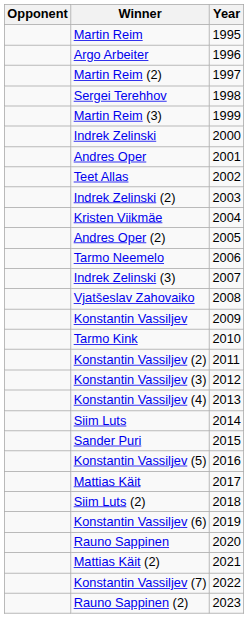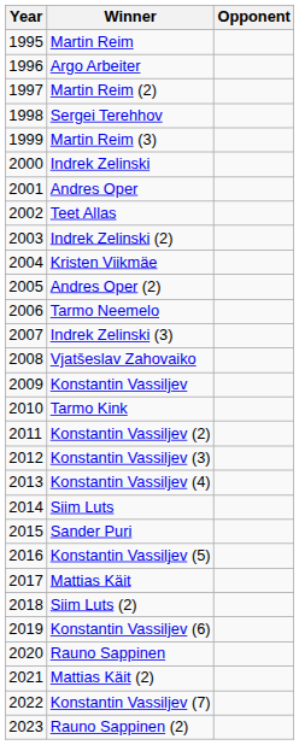columns swapped: Year <-> Opponent
